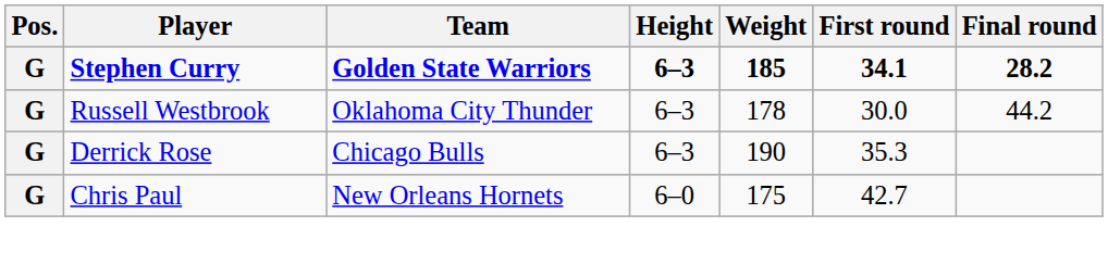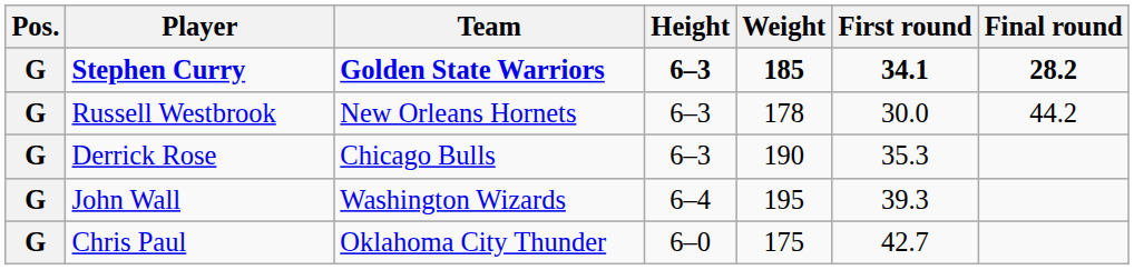Russell Westbrook | Team: Oklahoma City Thunder -> New Orleans Hornets
+ row: G | John Wall | Washington Wizards | 6–4 | 195 | 39.3
Chris Paul | Team: New Orleans Hornets -> Oklahoma City Thunder
